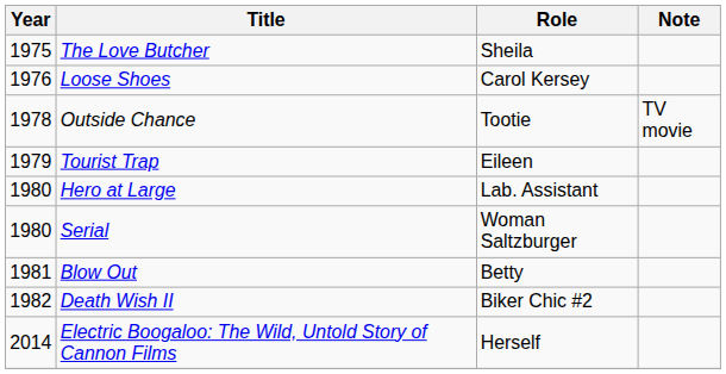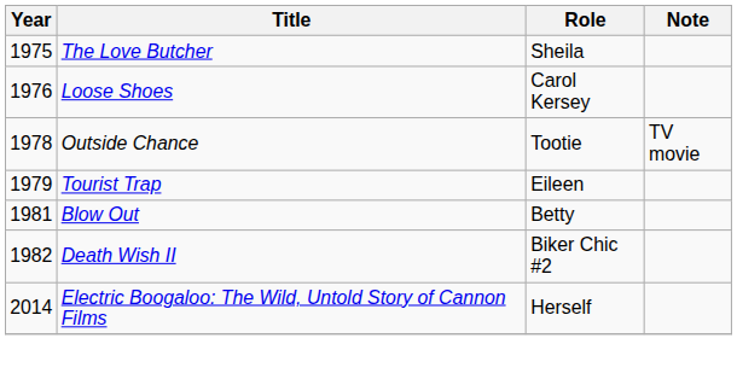- row: 1980 | Hero at Large | Lab. Assistant
- row: 1980 | Serial | Woman Saltzburger
